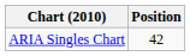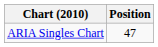ARIA Singles Chart | Position: 42 -> 47
